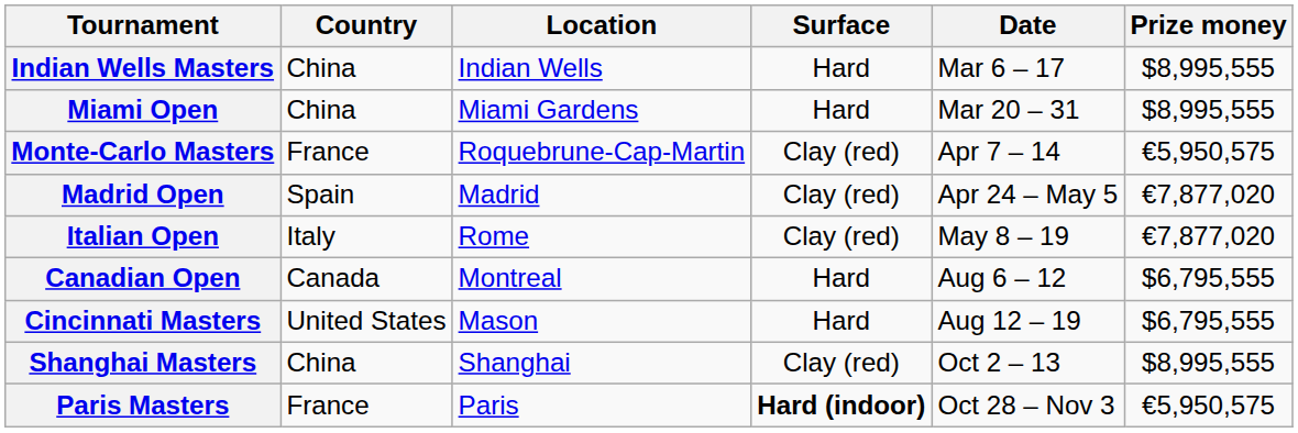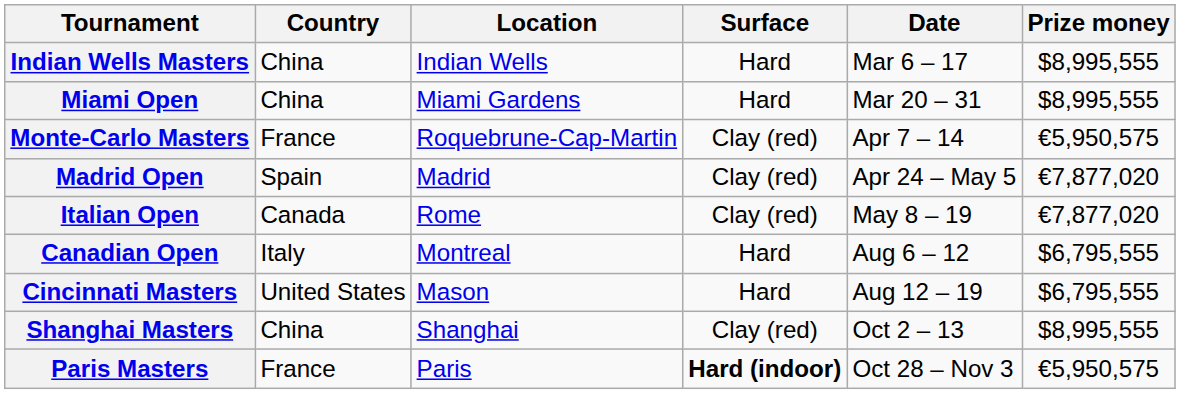Italian Open | Country: Italy -> Canada
Canadian Open | Country: Canada -> Italy
